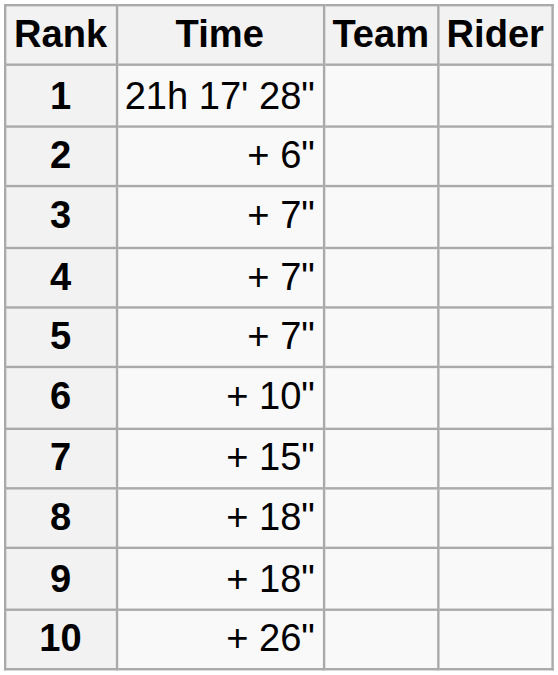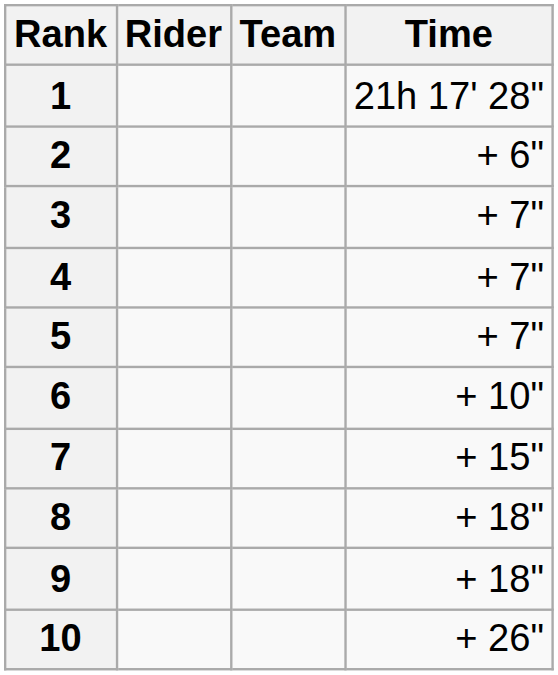columns swapped: Rider <-> Time
